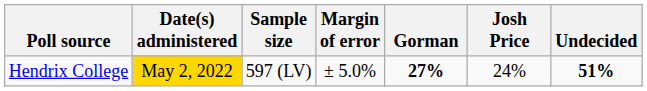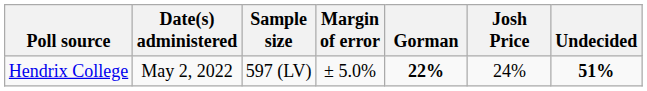Hendrix College | Date(s) administered: gold background -> no background
Hendrix College | Gorman: 27% -> 22%
